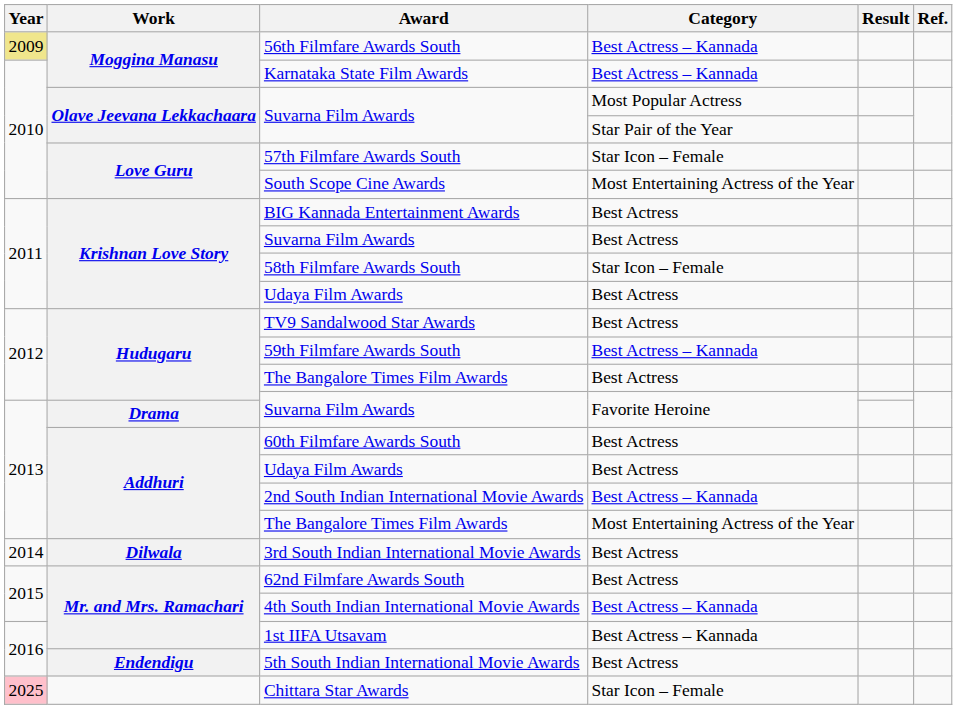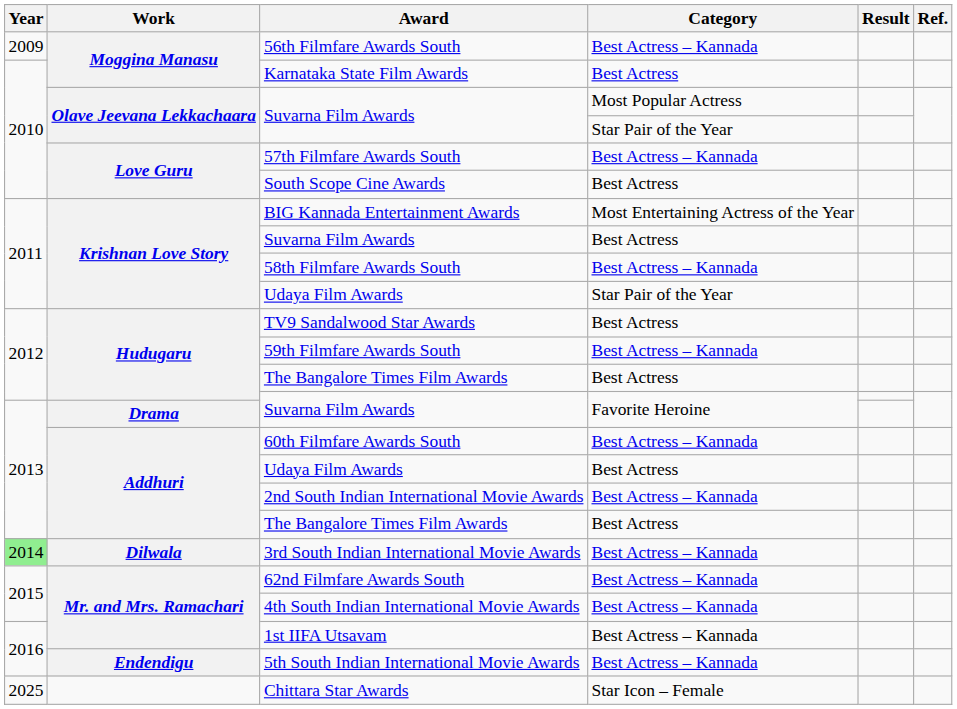56th Filmfare Awards South | Year: khaki background -> no background
Karnataka State Film Awards | Category: Best Actress – Kannada -> Best Actress
57th Filmfare Awards South | Category: Star Icon – Female -> Best Actress – Kannada
South Scope Cine Awards | Category: Most Entertaining Actress of the Year -> Best Actress
BIG Kannada Entertainment Awards | Category: Best Actress -> Most Entertaining Actress of the Year
58th Filmfare Awards South | Category: Star Icon – Female -> Best Actress – Kannada
Krishnan Love Story / Udaya Film Awards | Category: Best Actress -> Star Pair of the Year
60th Filmfare Awards South | Category: Best Actress -> Best Actress – Kannada
Addhuri / The Bangalore Times Film Awards | Category: Most Entertaining Actress of the Year -> Best Actress
3rd South Indian International Movie Awards | Year: no background -> lightgreen background
3rd South Indian International Movie Awards | Category: Best Actress -> Best Actress – Kannada
62nd Filmfare Awards South | Category: Best Actress -> Best Actress – Kannada
5th South Indian International Movie Awards | Category: Best Actress -> Best Actress – Kannada
Chittara Star Awards | Year: pink background -> no background
